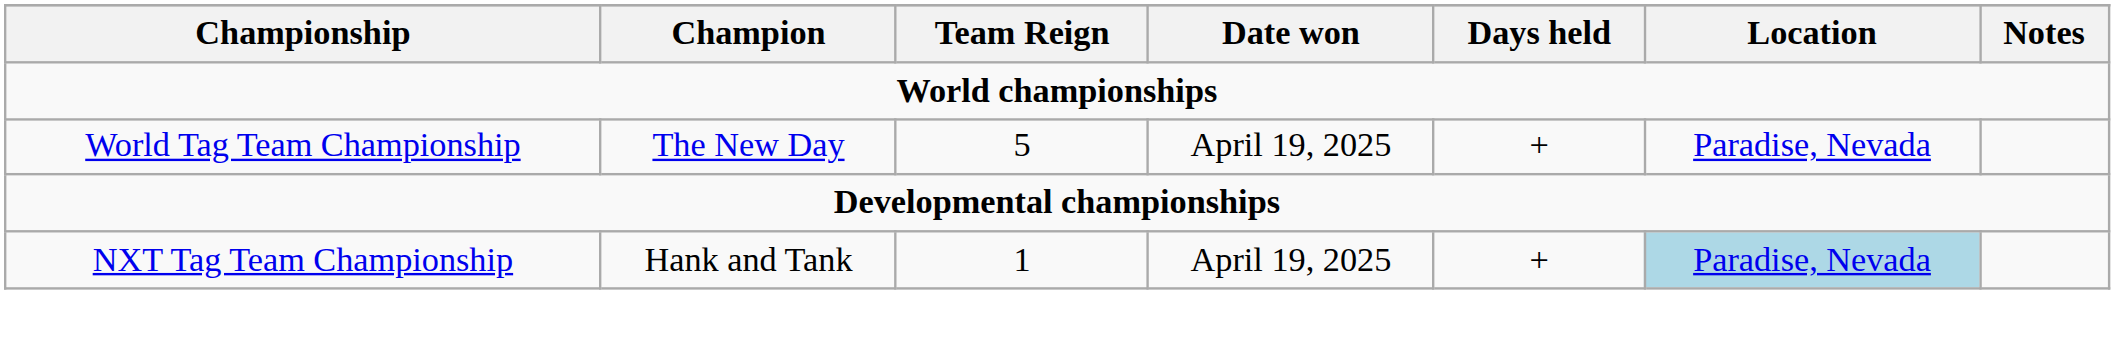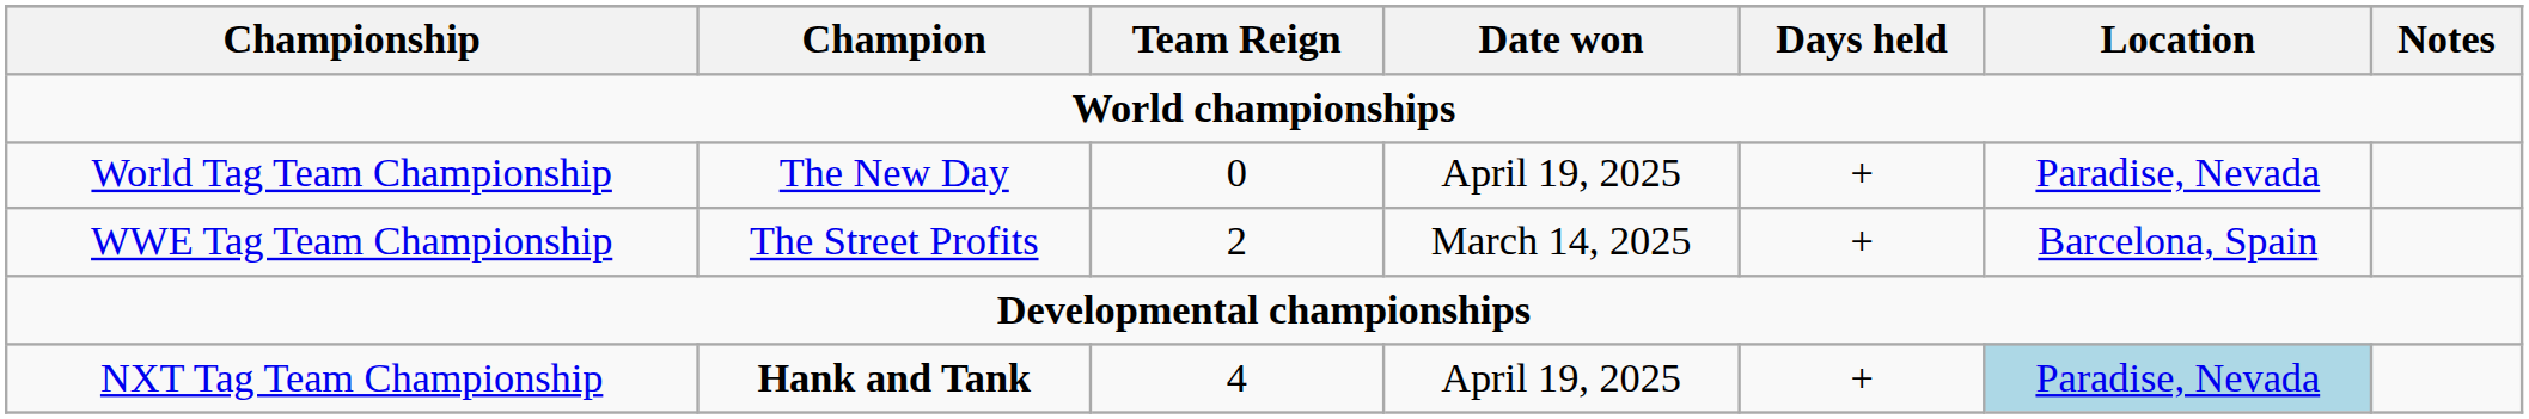World Tag Team Championship | Team Reign: 5 -> 0
+ row: WWE Tag Team Championship | The Street Profits | 2 | March 14, 2025 | + | Barcelona, Spain
NXT Tag Team Championship | Champion: normal -> bold
NXT Tag Team Championship | Team Reign: 1 -> 4
